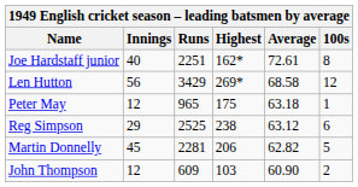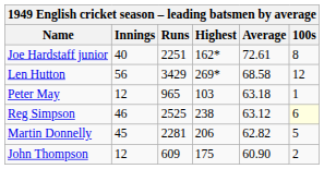Peter May | Highest: 175 -> 103
Reg Simpson | Innings: 29 -> 46
Reg Simpson | 100s: no background -> lightyellow background
John Thompson | Highest: 103 -> 175
